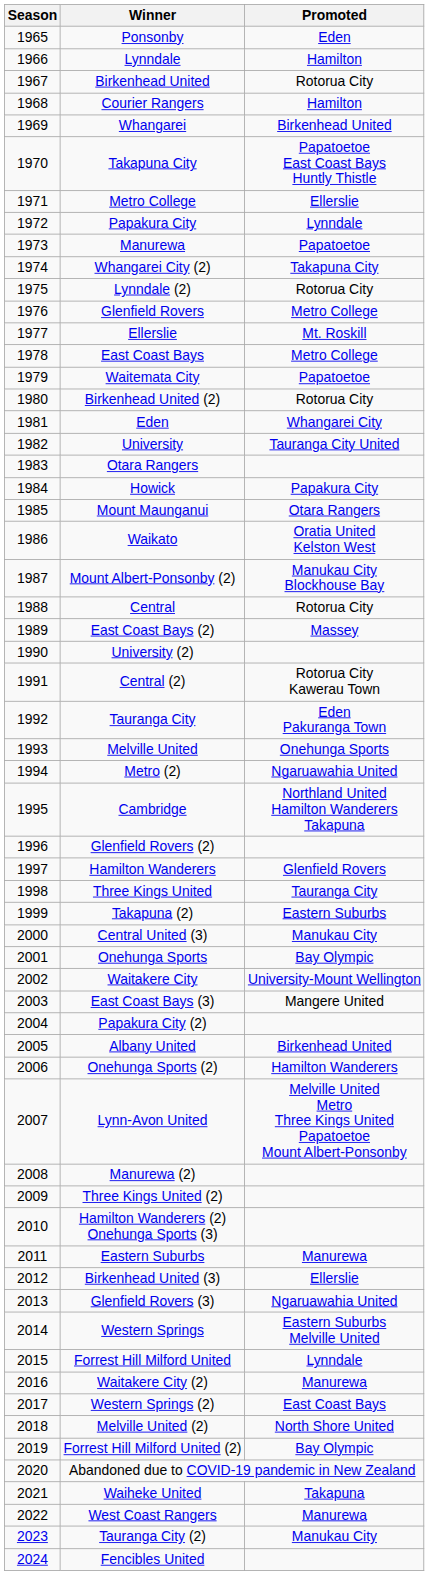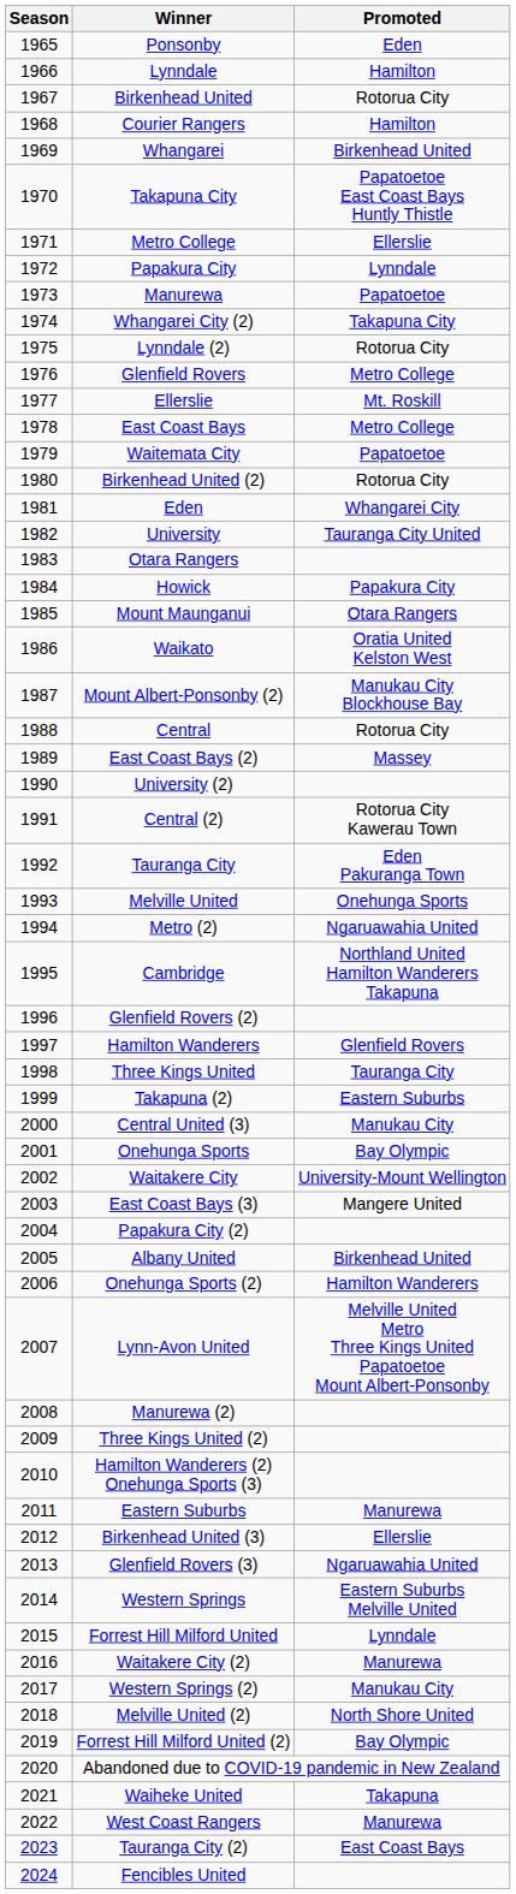Western Springs (2) | Promoted: East Coast Bays -> Manukau City
Tauranga City (2) | Promoted: Manukau City -> East Coast Bays
